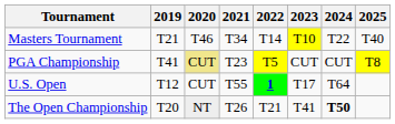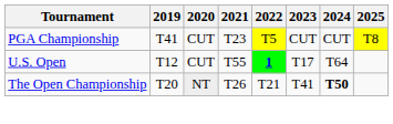- row: Masters Tournament | T21 | T46 | T34 | T14 | T10 | T22 | T40
PGA Championship | 2020: khaki background -> no background
